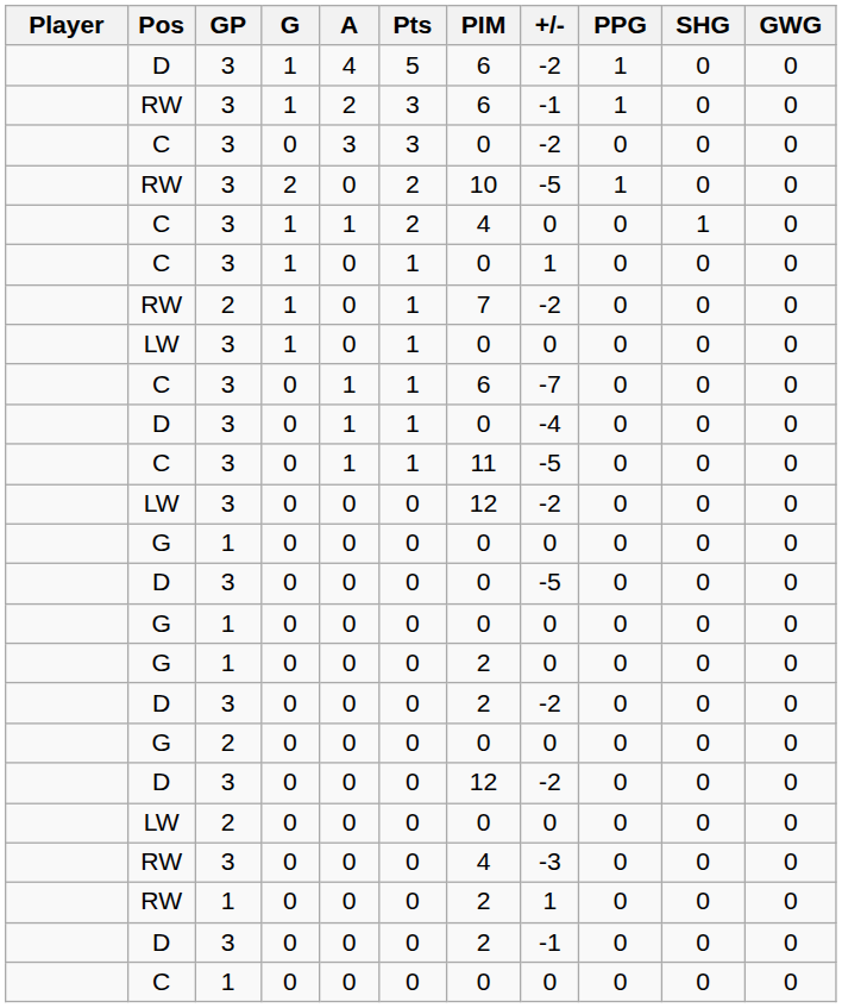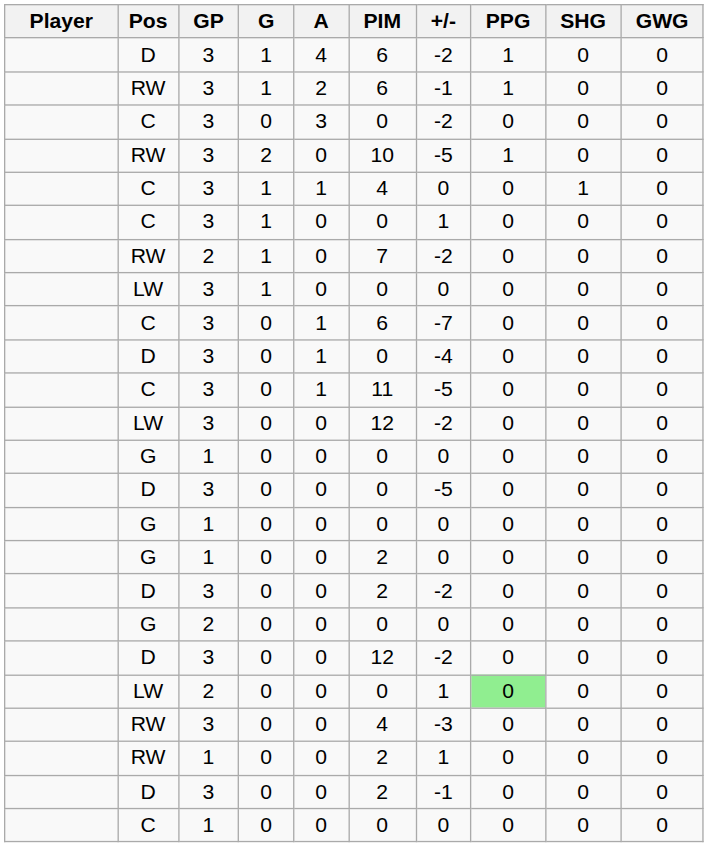- column: Pts | 5 | 3 | 3 | 2 | 2 | 1 | 1 | 1 | 1 | 1 | 1 | 0 | 0 | 0 | 0 | 0 | 0 | 0 | 0 | 0 | 0 | 0 | 0 | 0
LW / 2 | +/-: 0 -> 1
LW / 2 | PPG: no background -> lightgreen background
